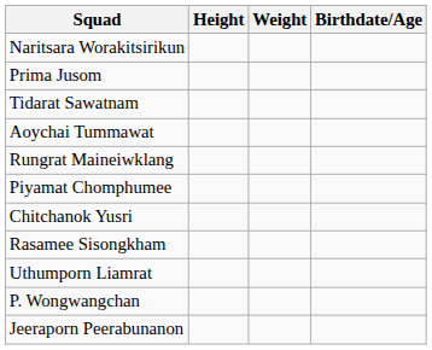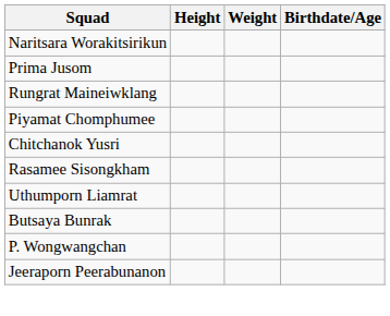- row: Tidarat Sawatnam
- row: Aoychai Tummawat
+ row: Butsaya Bunrak
